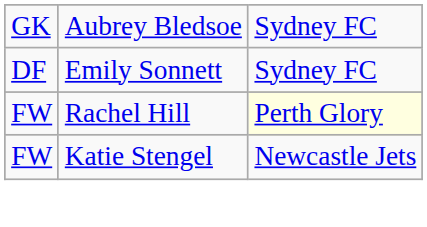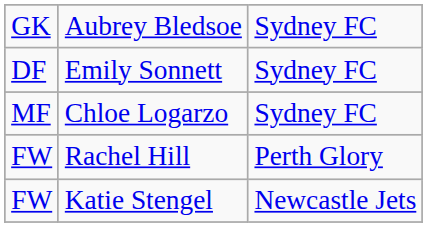+ row: MF | Chloe Logarzo | Sydney FC
Rachel Hill | column 3: lightyellow background -> no background
